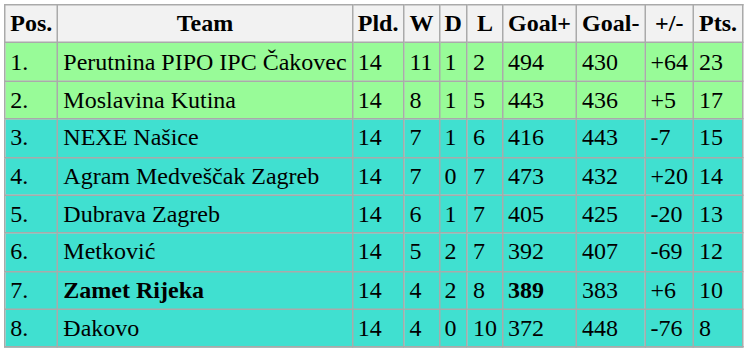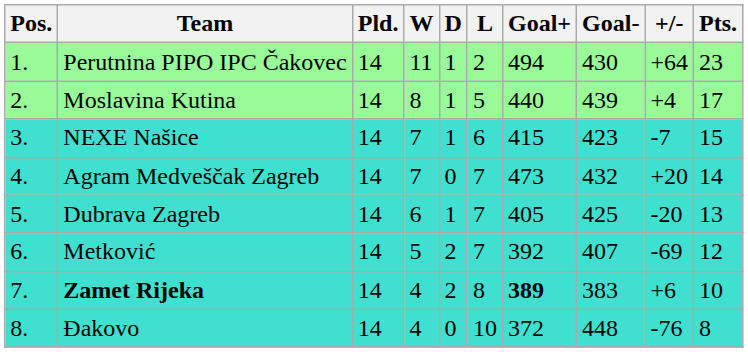Moslavina Kutina | Goal+: 443 -> 440
Moslavina Kutina | Goal-: 436 -> 439
Moslavina Kutina | +/-: +5 -> +4
NEXE Našice | Goal+: 416 -> 415
NEXE Našice | Goal-: 443 -> 423
